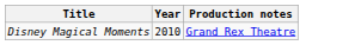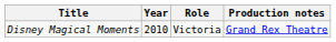+ column: Role | Victoria
